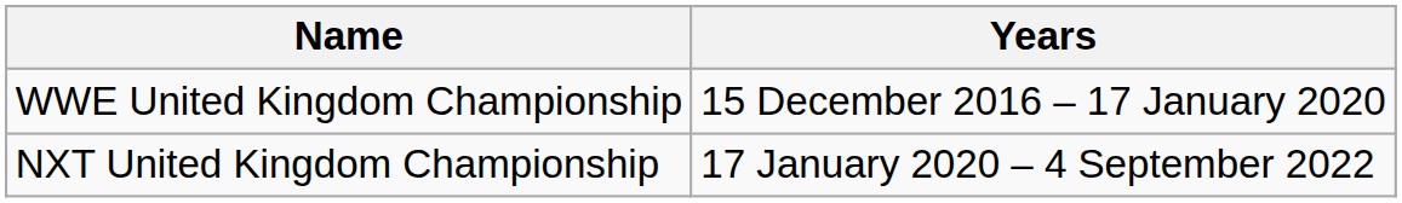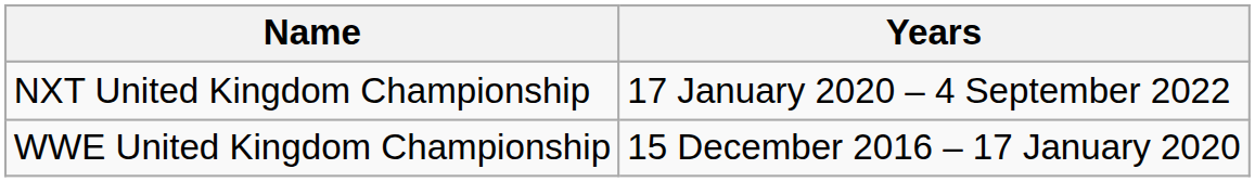rows swapped: WWE United Kingdom Championship <-> NXT United Kingdom Championship
